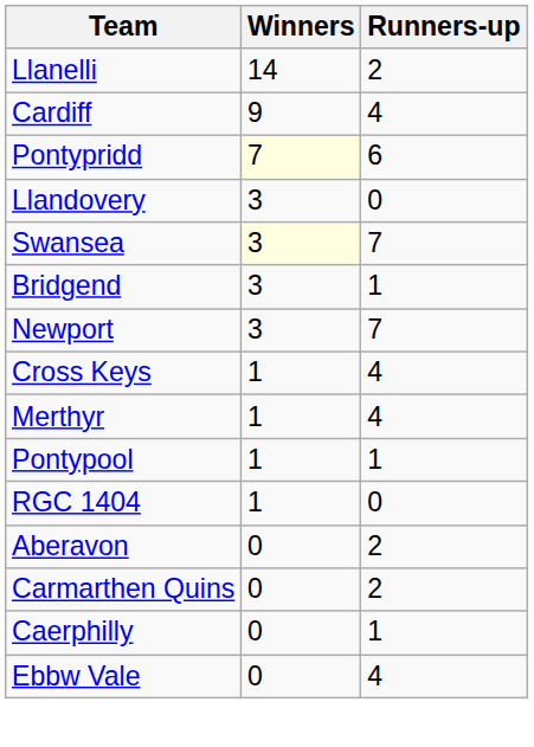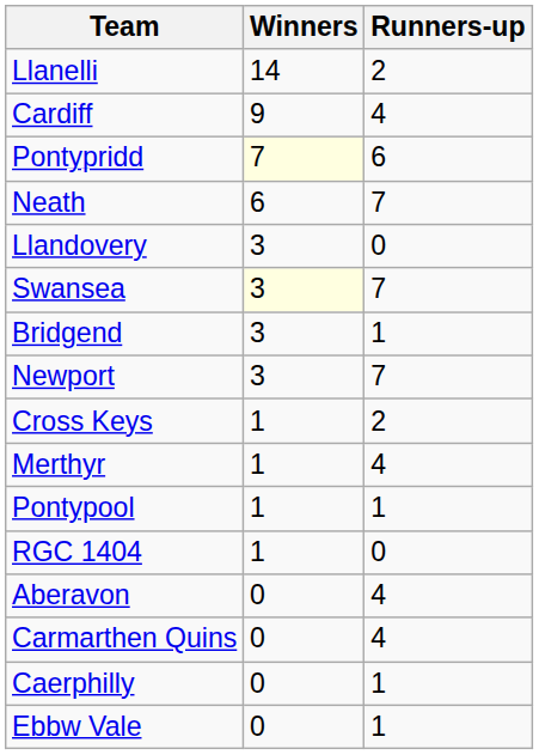+ row: Neath | 6 | 7
Cross Keys | Runners-up: 4 -> 2
Aberavon | Runners-up: 2 -> 4
Carmarthen Quins | Runners-up: 2 -> 4
Ebbw Vale | Runners-up: 4 -> 1
